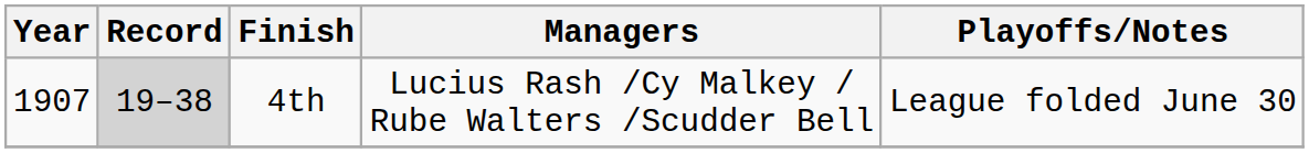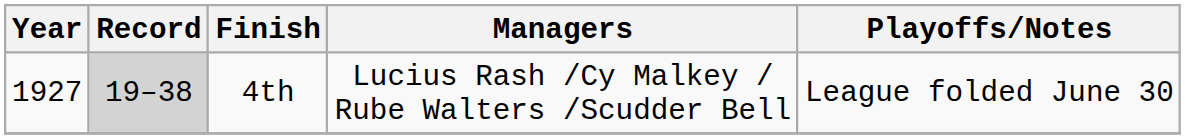4th | Year: 1907 -> 1927
